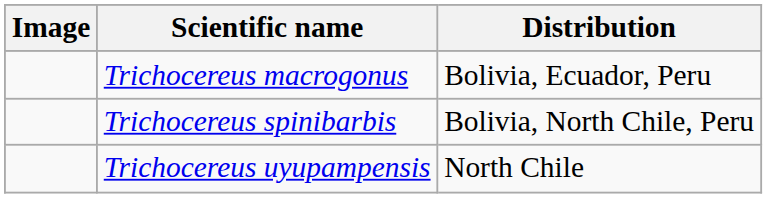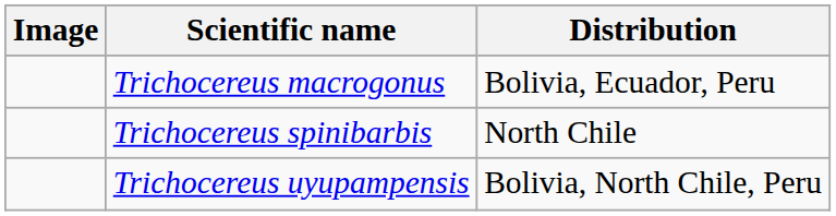Trichocereus spinibarbis | Distribution: Bolivia, North Chile, Peru -> North Chile
Trichocereus uyupampensis | Distribution: North Chile -> Bolivia, North Chile, Peru
